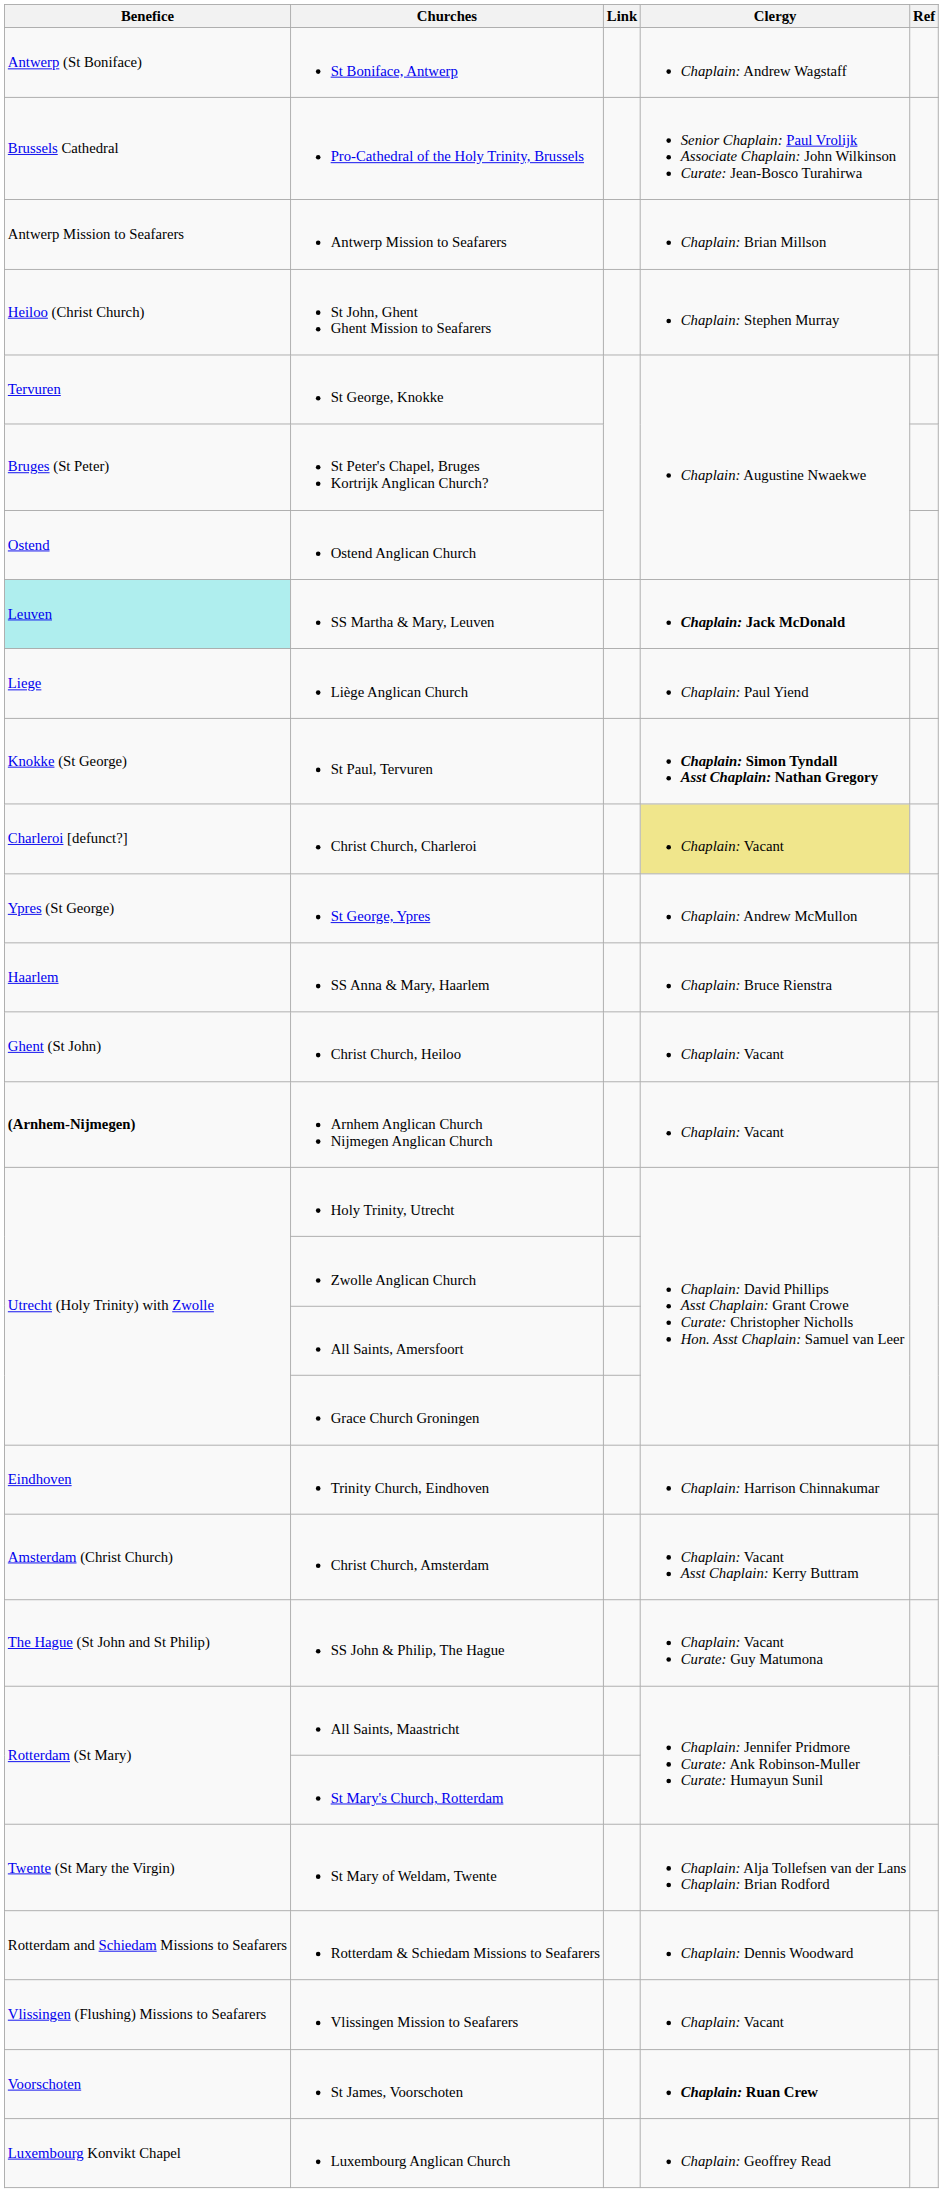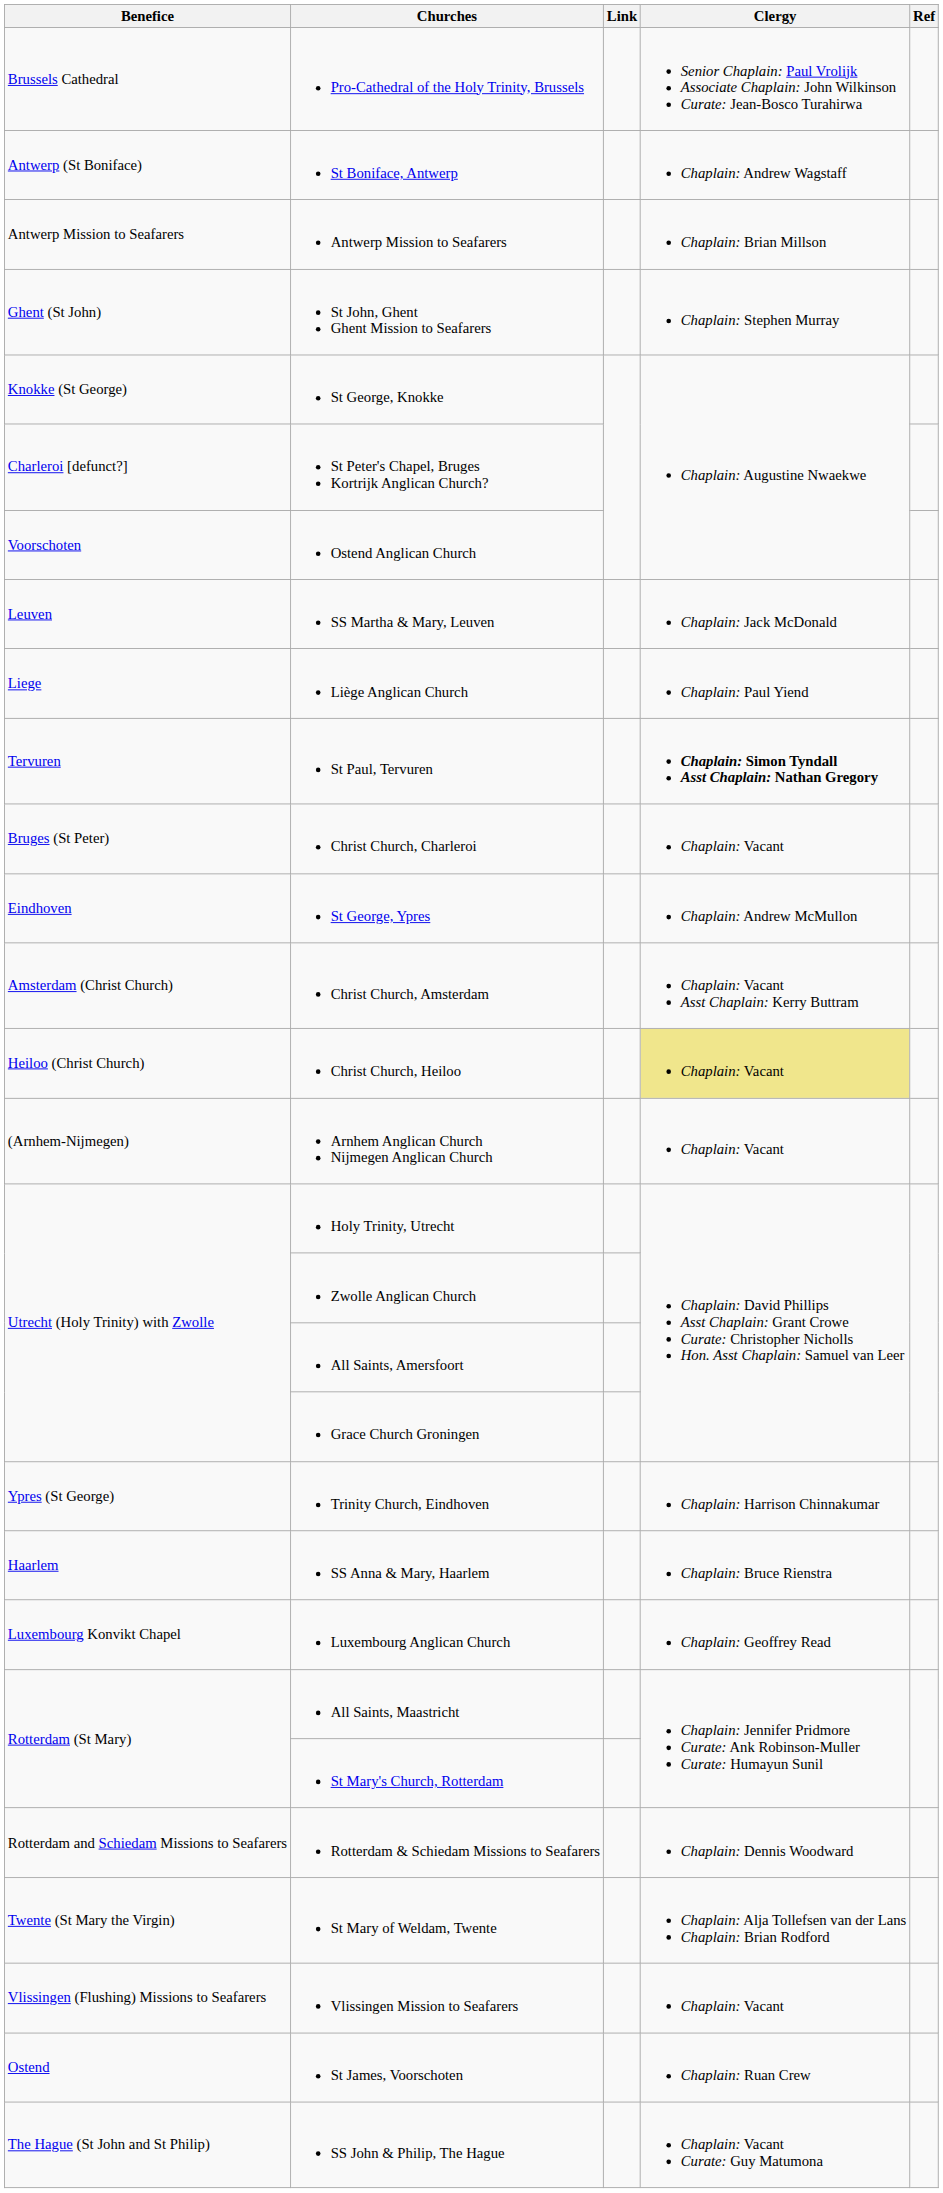rows swapped: Pro-Cathedral of the Holy Trinity, Brussels <-> St Boniface, Antwerp
St John, Ghent Ghent Mission to Seafarers | Benefice: Heiloo (Christ Church) -> Ghent (St John)
St George, Knokke | Benefice: Tervuren -> Knokke (St George)
St Peter's Chapel, Bruges Kortrijk Anglican Church? | Benefice: Bruges (St Peter) -> Charleroi [defunct?]
Ostend Anglican Church | Benefice: Ostend -> Voorschoten
SS Martha & Mary, Leuven | Benefice: paleturquoise background -> no background
SS Martha & Mary, Leuven | Clergy: bold -> normal
St Paul, Tervuren | Benefice: Knokke (St George) -> Tervuren
Christ Church, Charleroi | Benefice: Charleroi [defunct?] -> Bruges (St Peter)
Christ Church, Charleroi | Clergy: khaki background -> no background
St George, Ypres | Benefice: Ypres (St George) -> Eindhoven
rows swapped: Christ Church, Amsterdam <-> SS Anna & Mary, Haarlem
Christ Church, Heiloo | Benefice: Ghent (St John) -> Heiloo (Christ Church)
Christ Church, Heiloo | Clergy: no background -> khaki background
Arnhem Anglican Church Nijmegen Anglican Church | Benefice: bold -> normal
Trinity Church, Eindhoven | Benefice: Eindhoven -> Ypres (St George)
rows swapped: SS John & Philip, The Hague <-> Luxembourg Anglican Church
rows swapped: Rotterdam & Schiedam Missions to Seafarers <-> St Mary of Weldam, Twente
St James, Voorschoten | Benefice: Voorschoten -> Ostend
St James, Voorschoten | Clergy: bold -> normal
